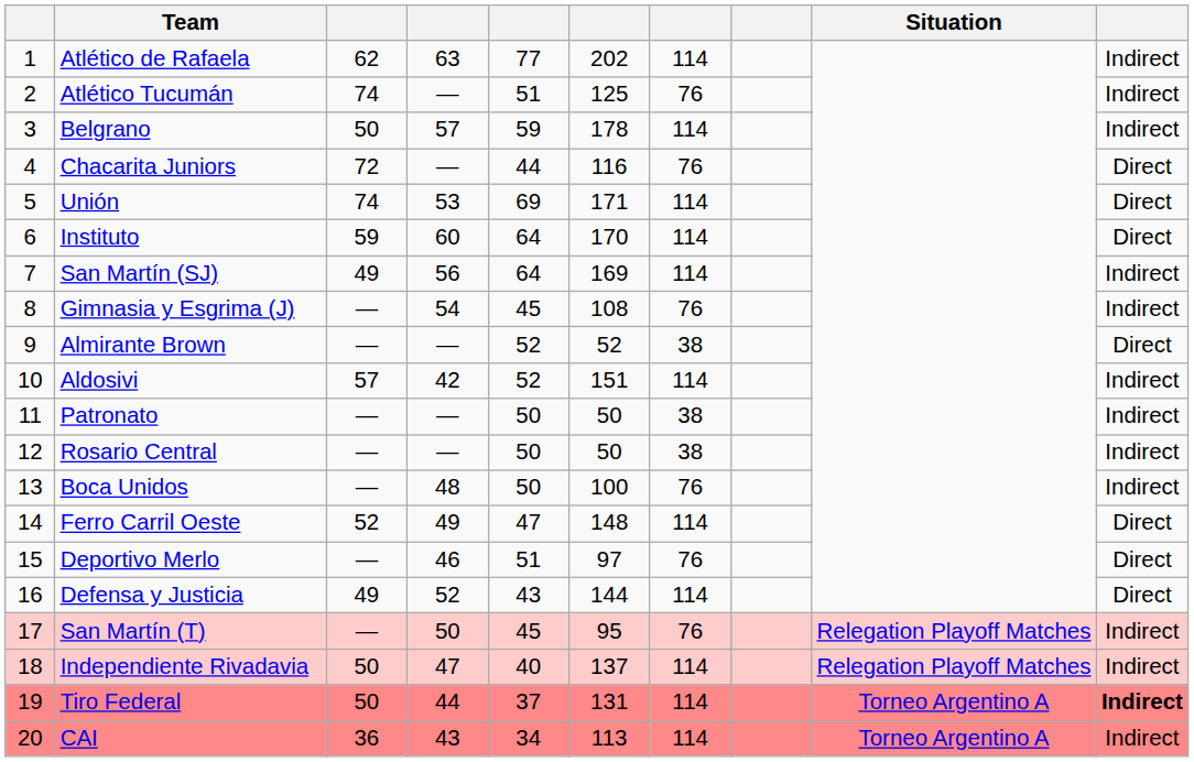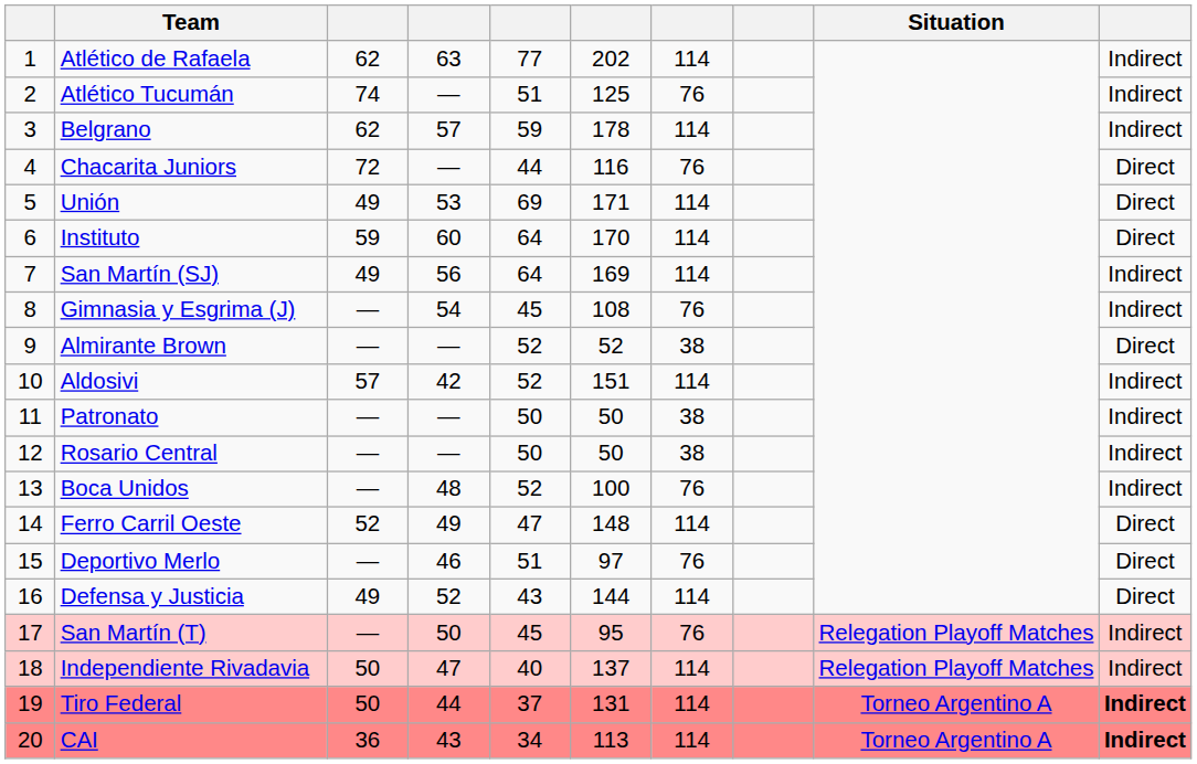Belgrano | column 3: 50 -> 62
Unión | column 3: 74 -> 49
Boca Unidos | column 5: 50 -> 52
CAI | column 10: normal -> bold
